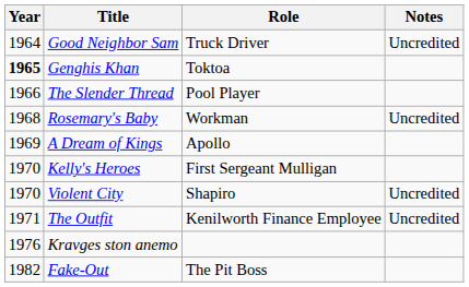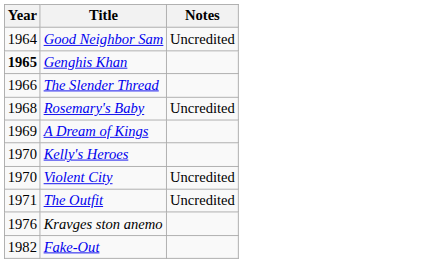- column: Role | Truck Driver | Toktoa | Pool Player | Workman | Apollo | First Sergeant Mulligan | Shapiro | Kenilworth Finance Employee | The Pit Boss
